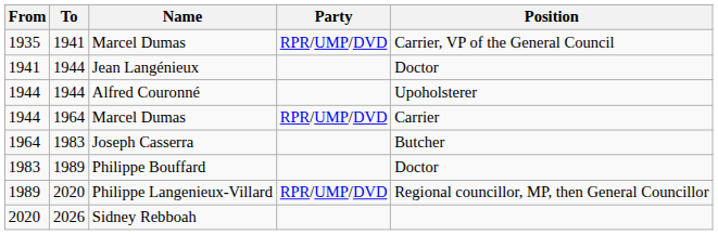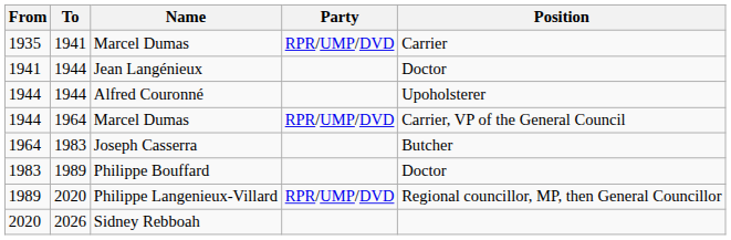1935 | Position: Carrier, VP of the General Council -> Carrier
1944 / 1964 | Position: Carrier -> Carrier, VP of the General Council
